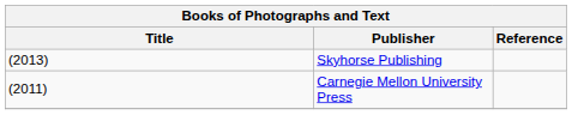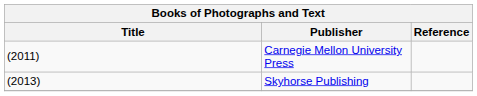rows swapped: Carnegie Mellon University Press <-> Skyhorse Publishing
